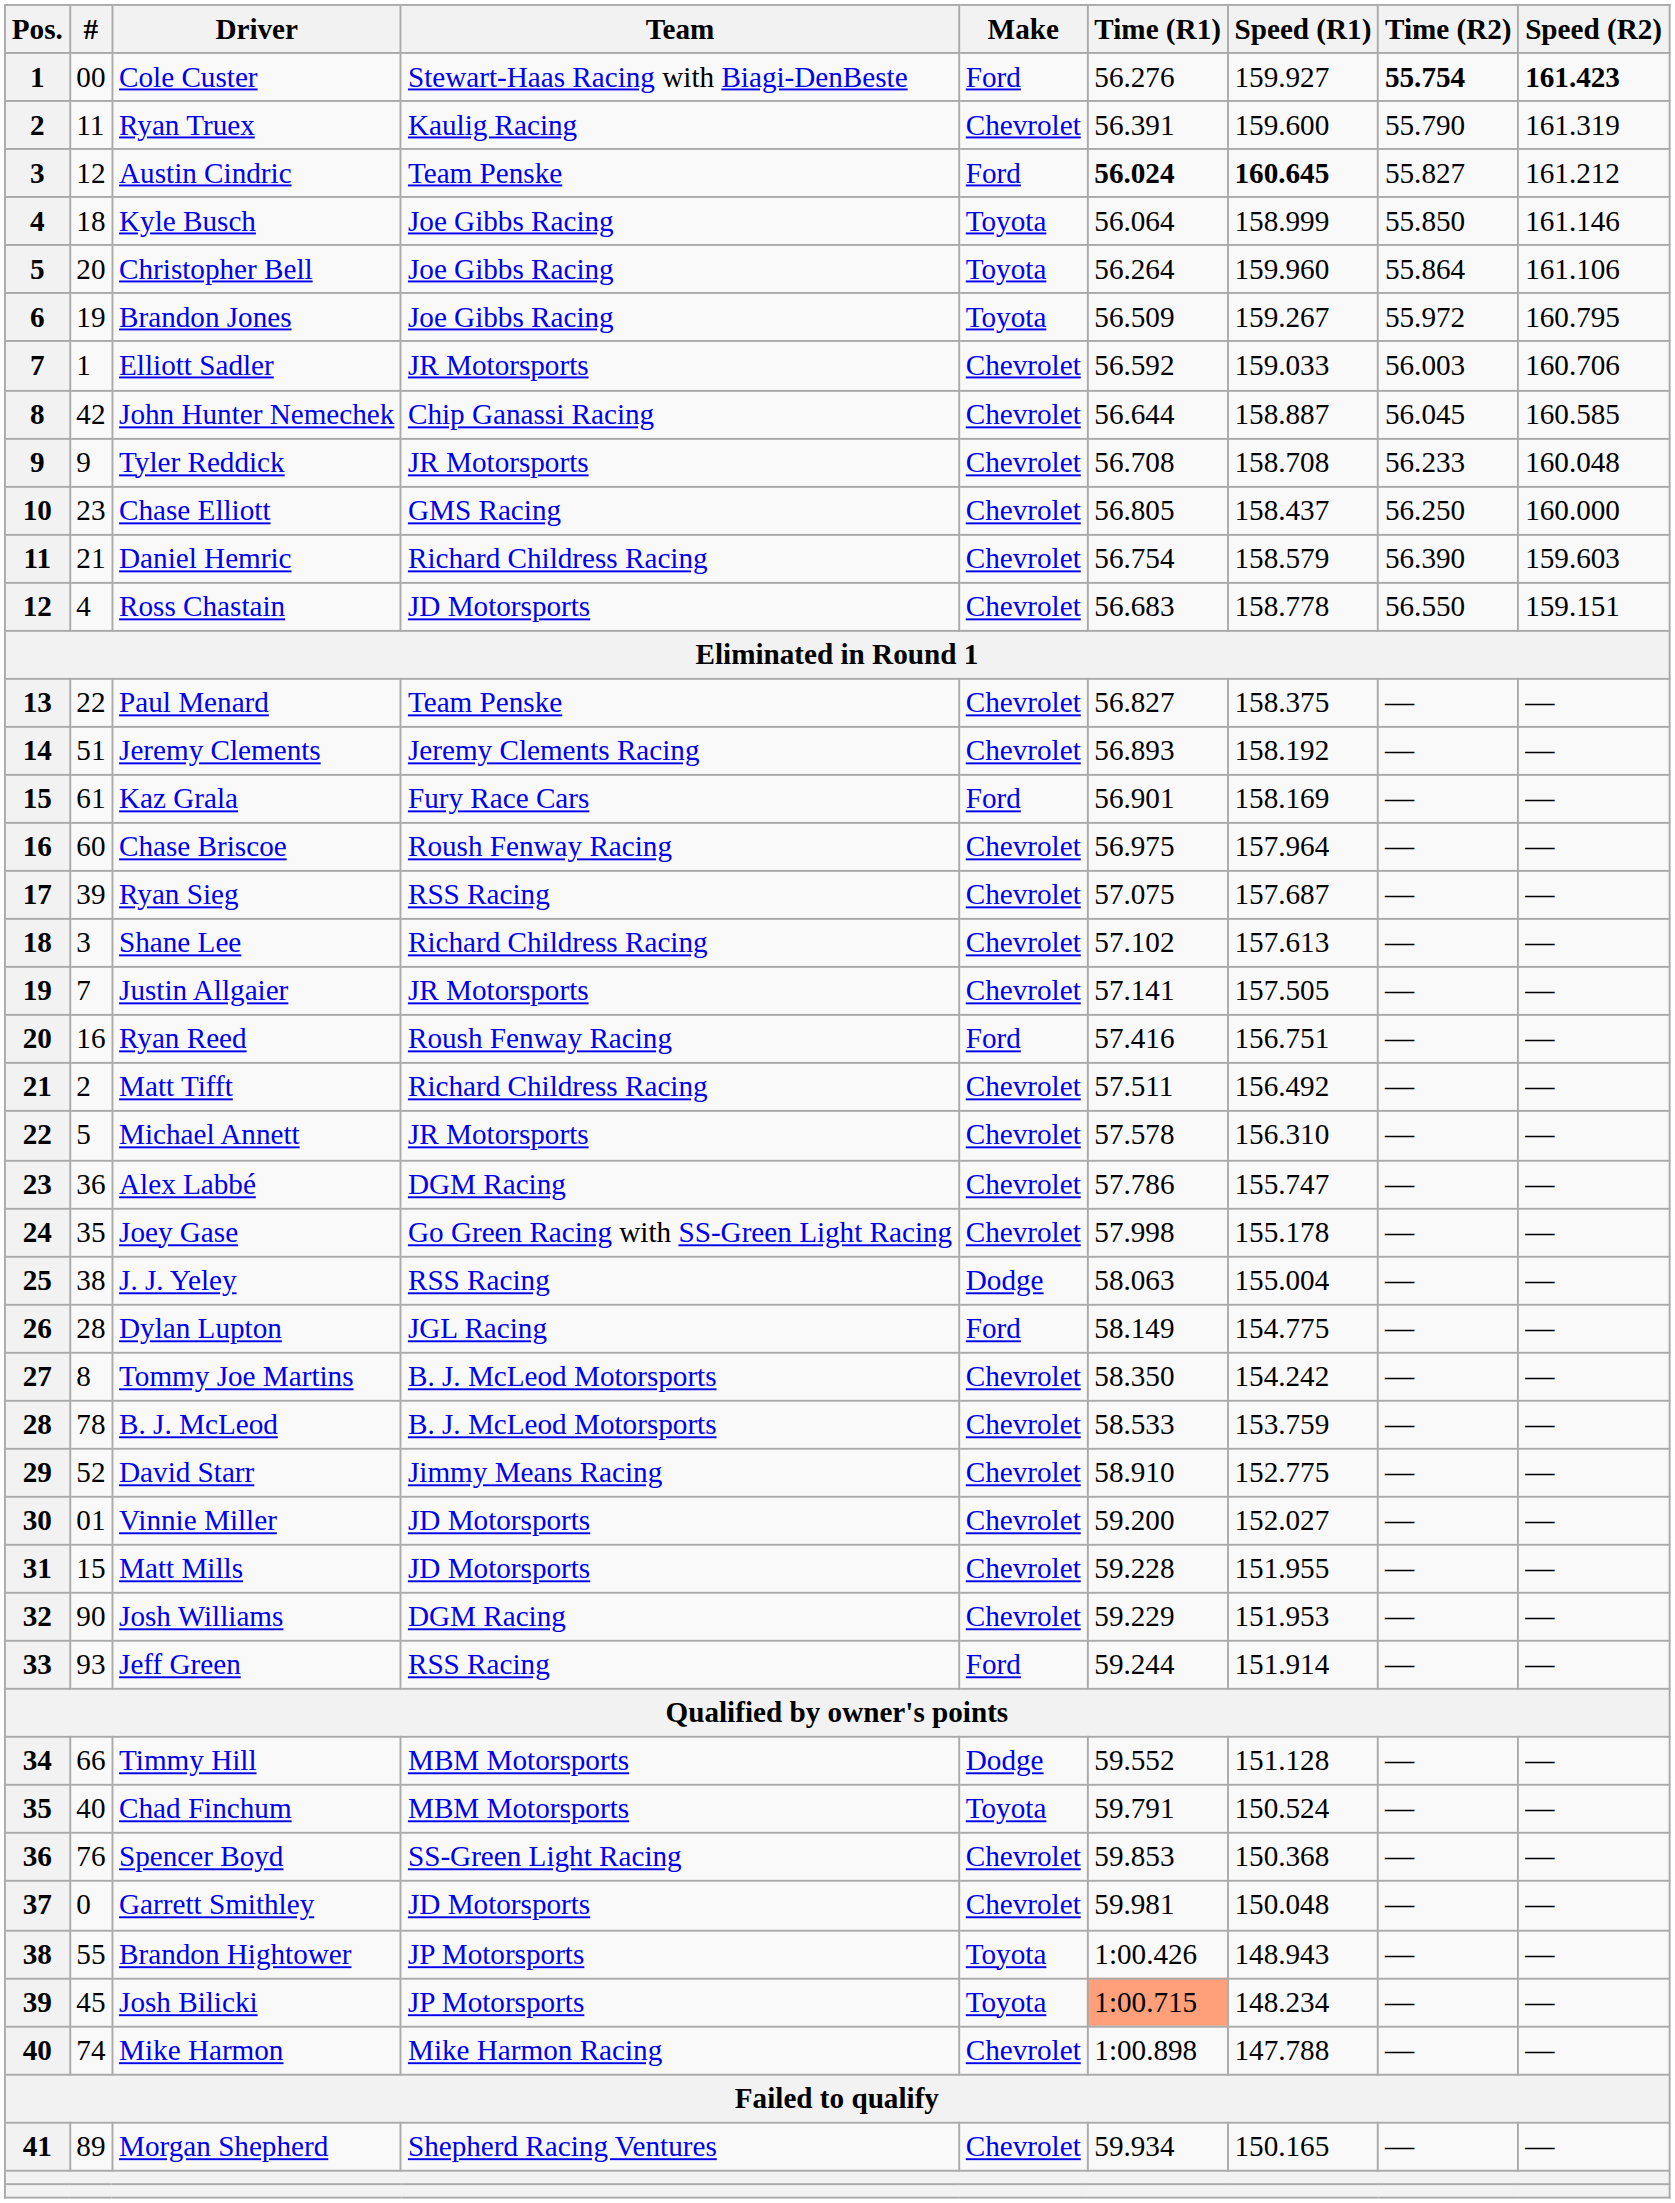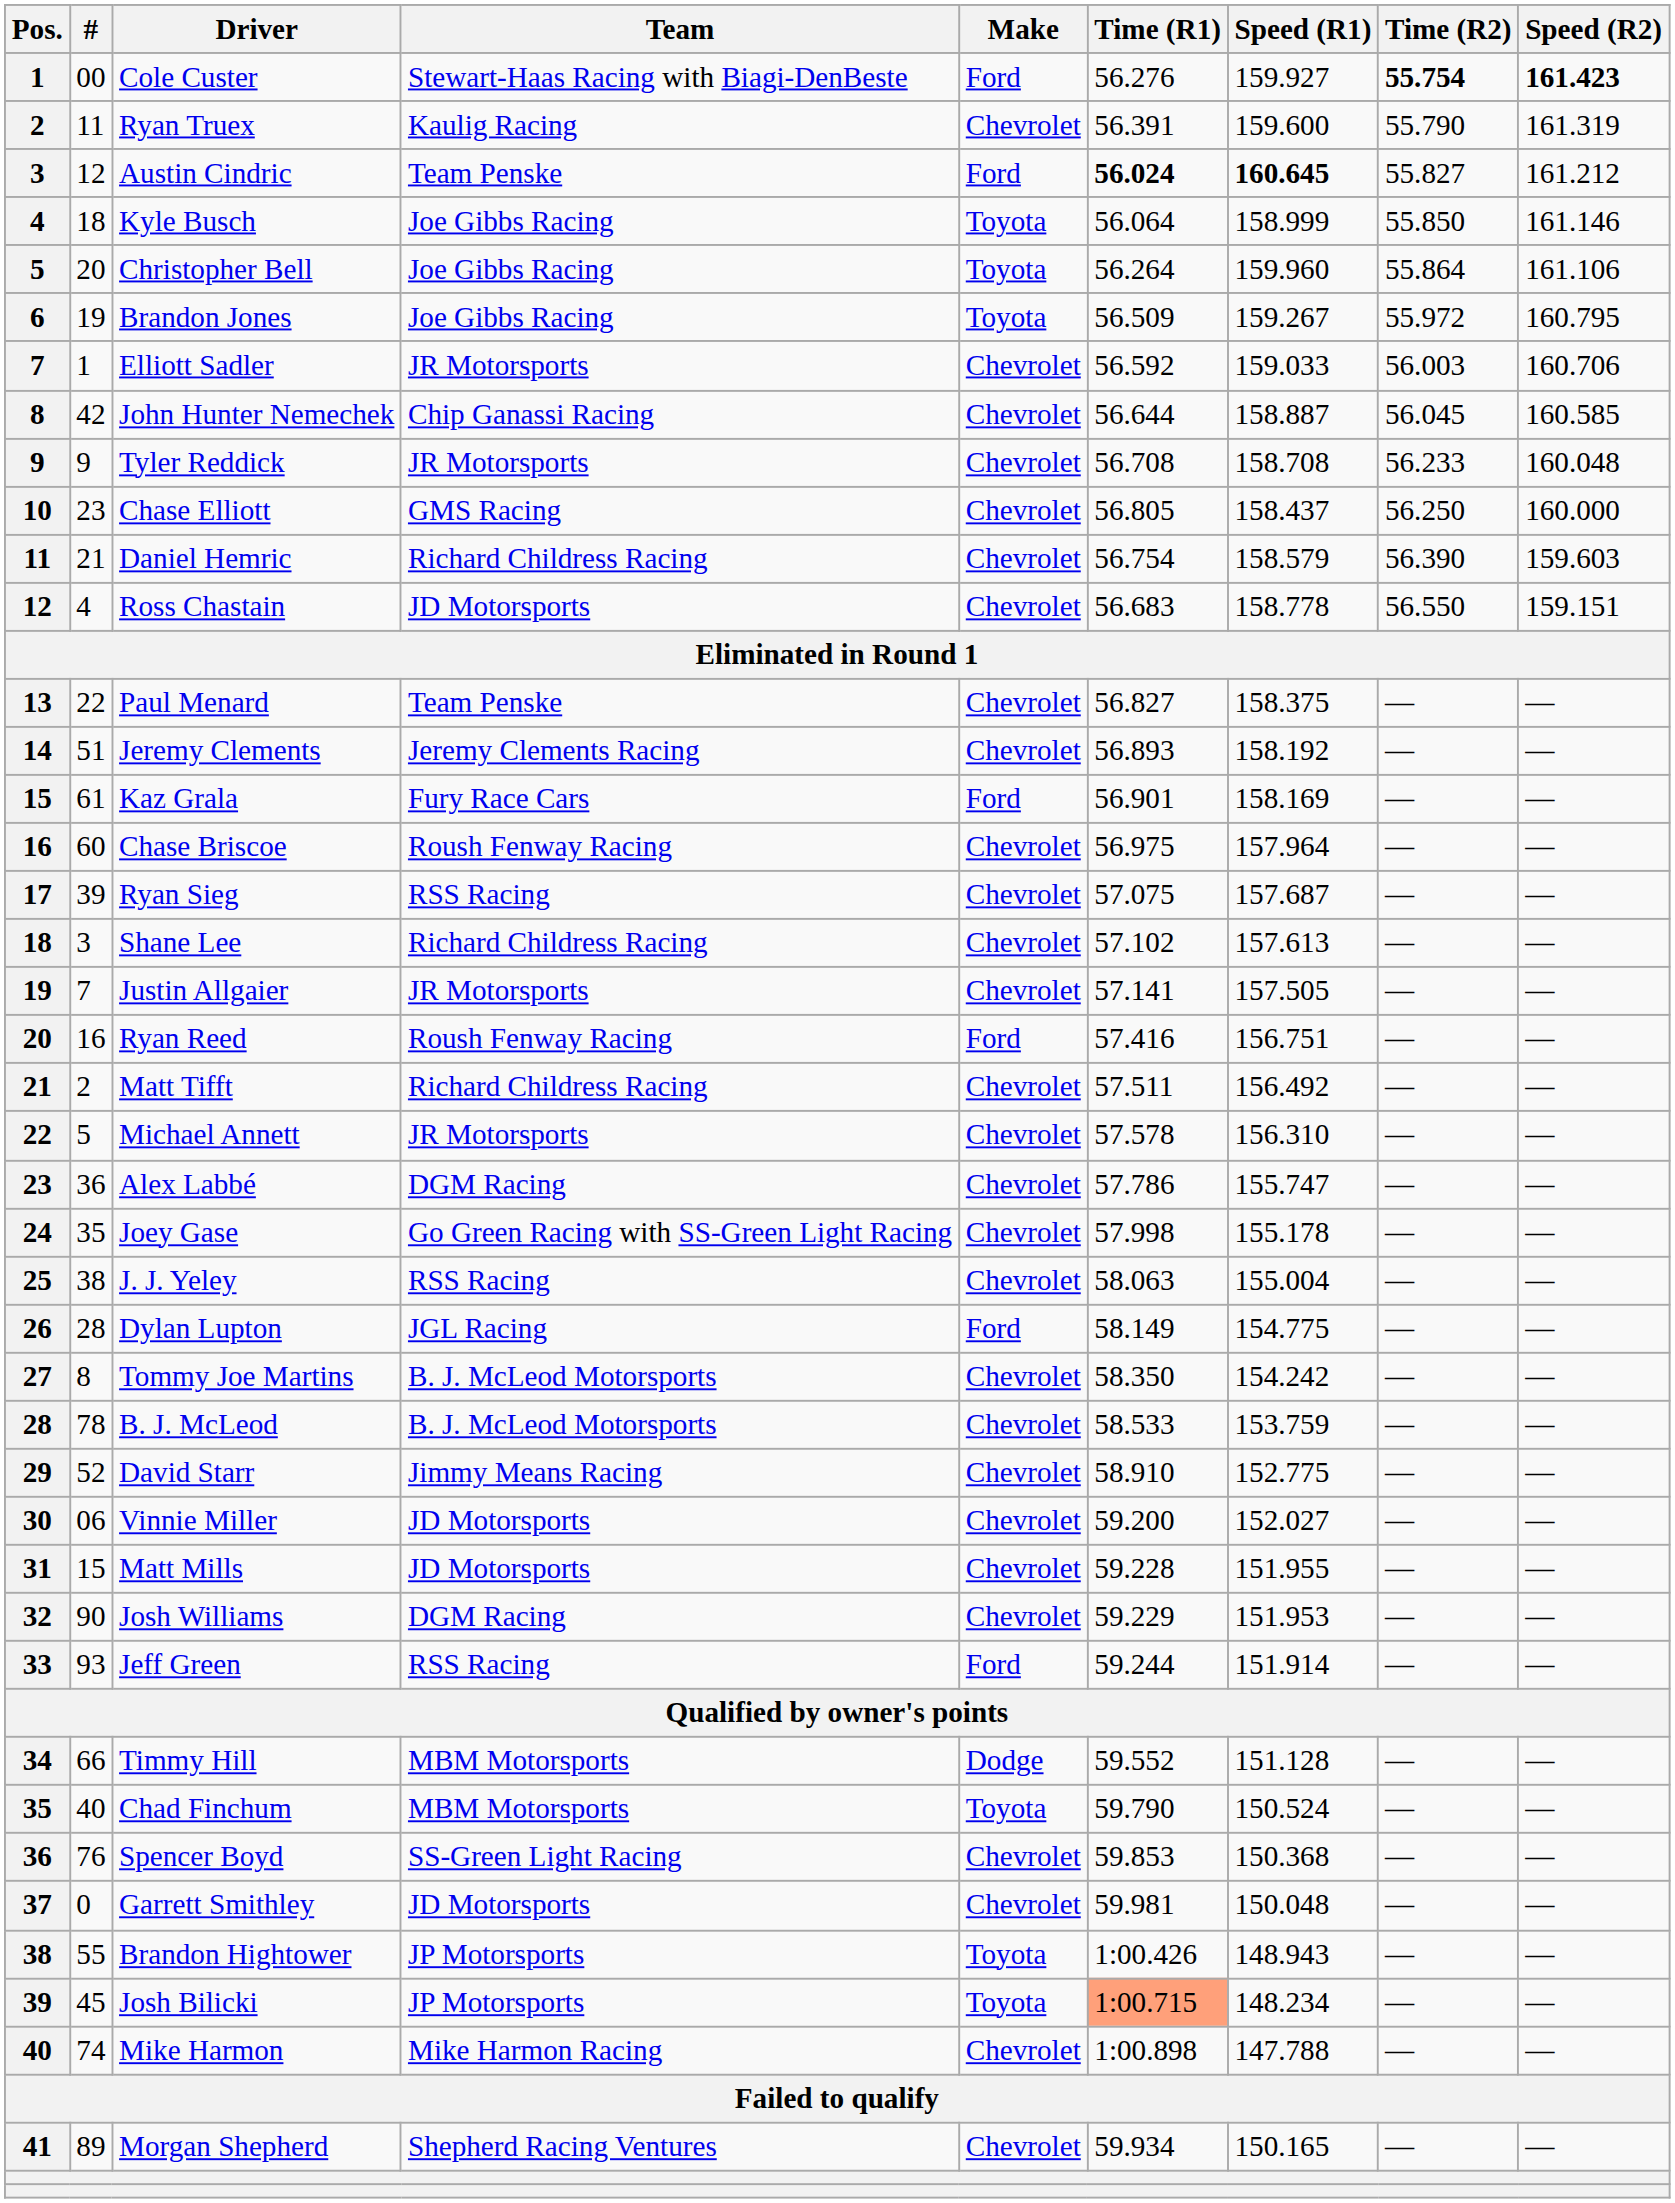J. J. Yeley | Make: Dodge -> Chevrolet
Vinnie Miller | #: 01 -> 06
Chad Finchum | Time (R1): 59.791 -> 59.790
